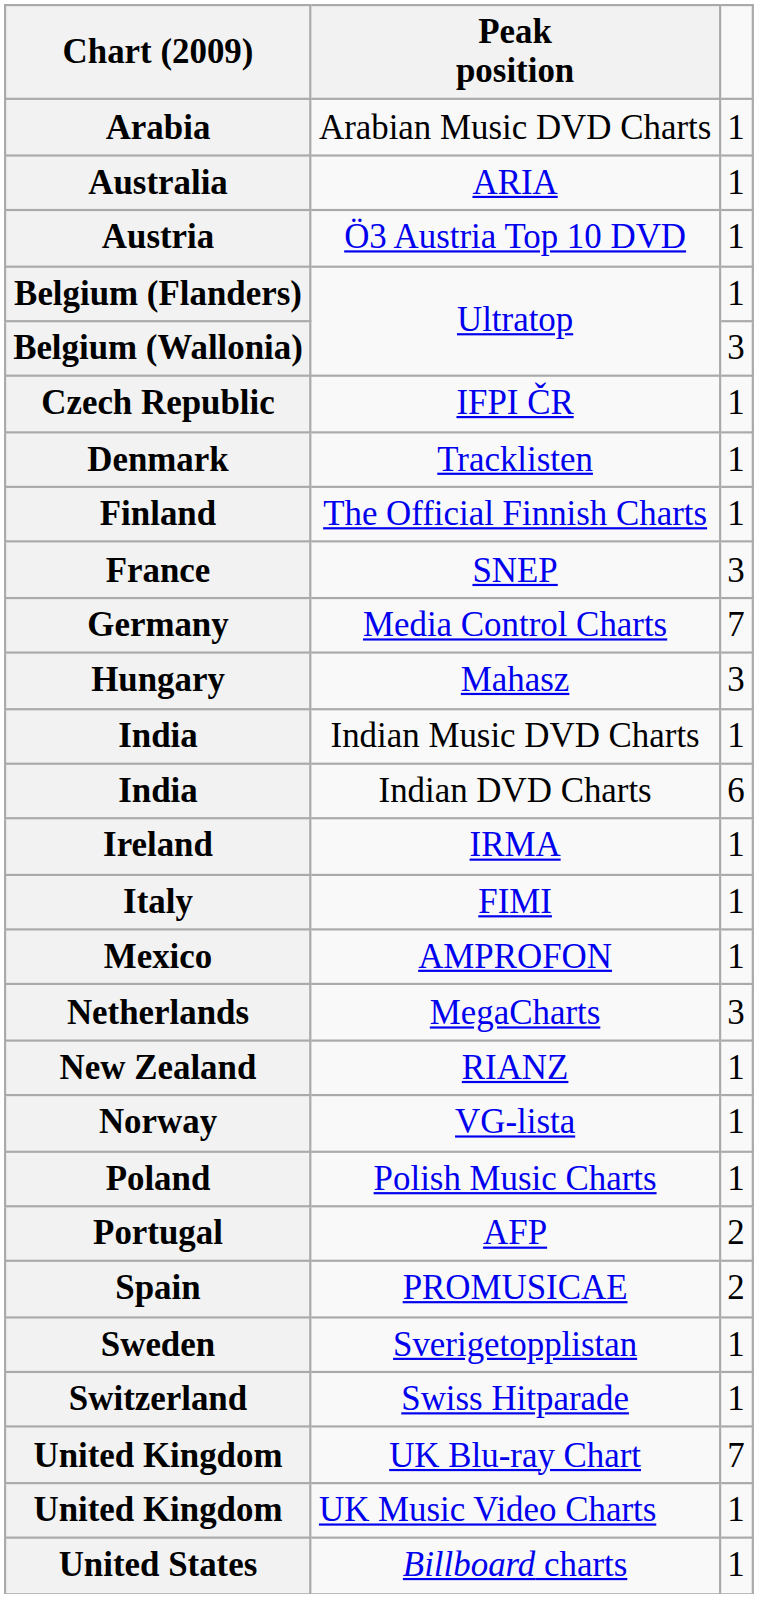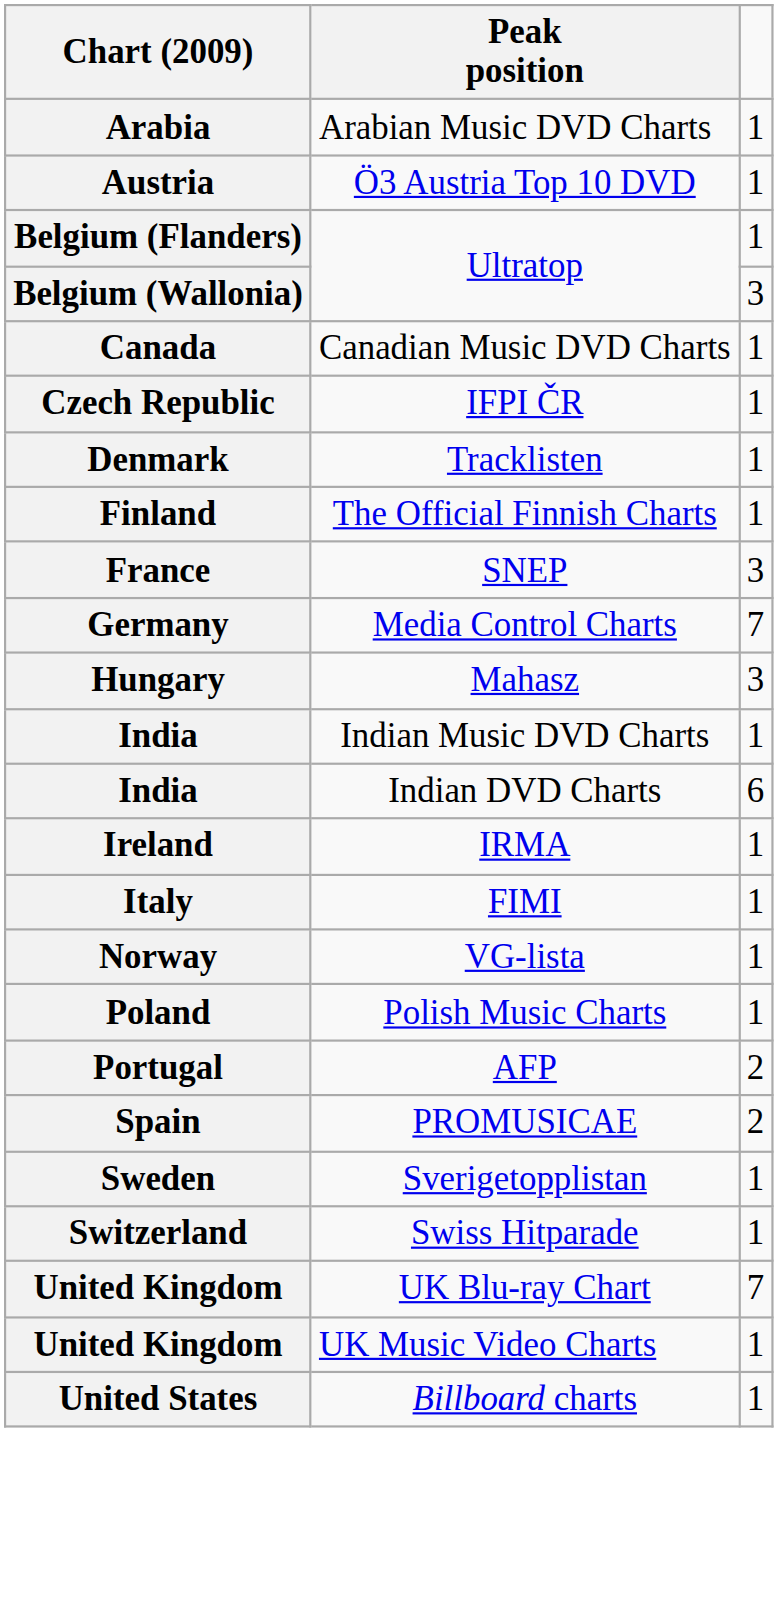- row: Australia | ARIA | 1
+ row: Canada | Canadian Music DVD Charts | 1
- row: Mexico | AMPROFON | 1
- row: Netherlands | MegaCharts | 3
- row: New Zealand | RIANZ | 1
